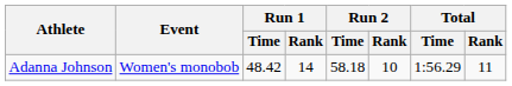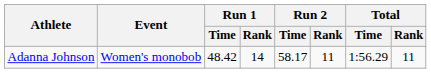Adanna Johnson | Run 2 / Time: 58.18 -> 58.17
Adanna Johnson | Run 2 / Rank: 10 -> 11
